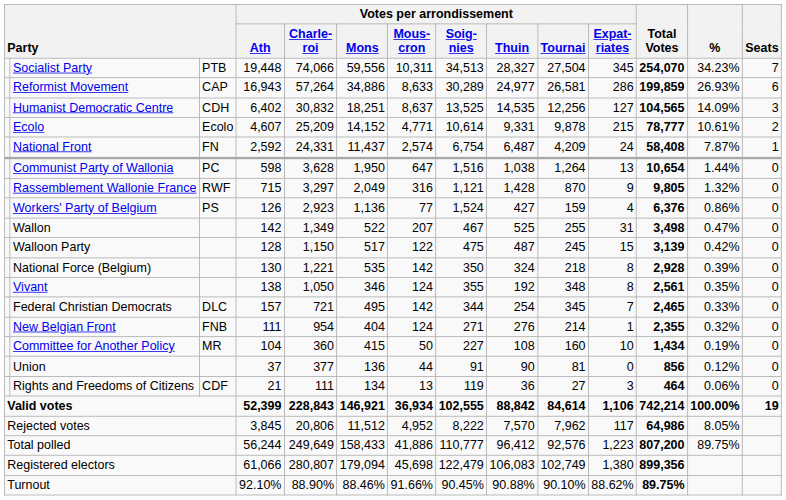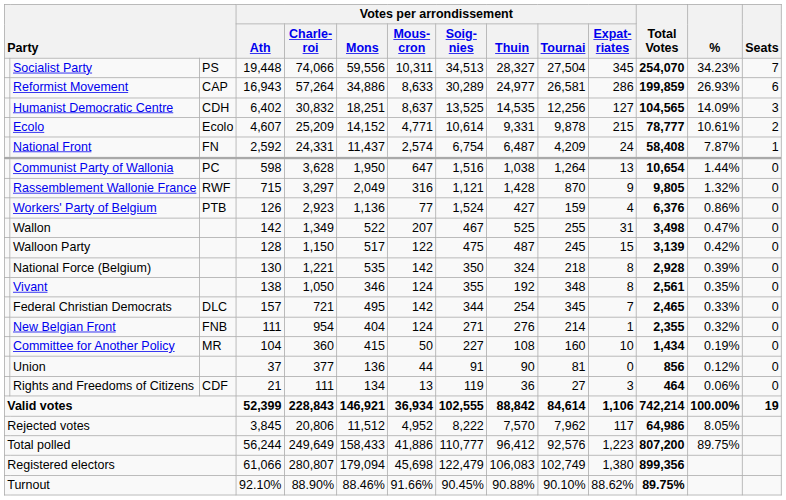Socialist Party | column 3: PTB -> PS
Workers' Party of Belgium | column 3: PS -> PTB
